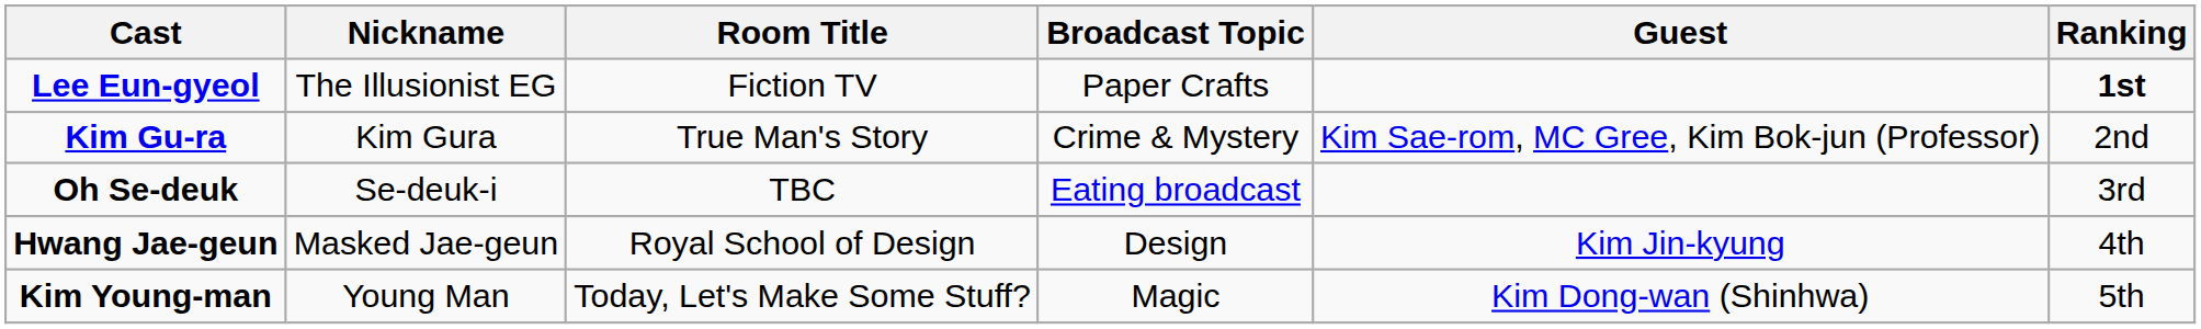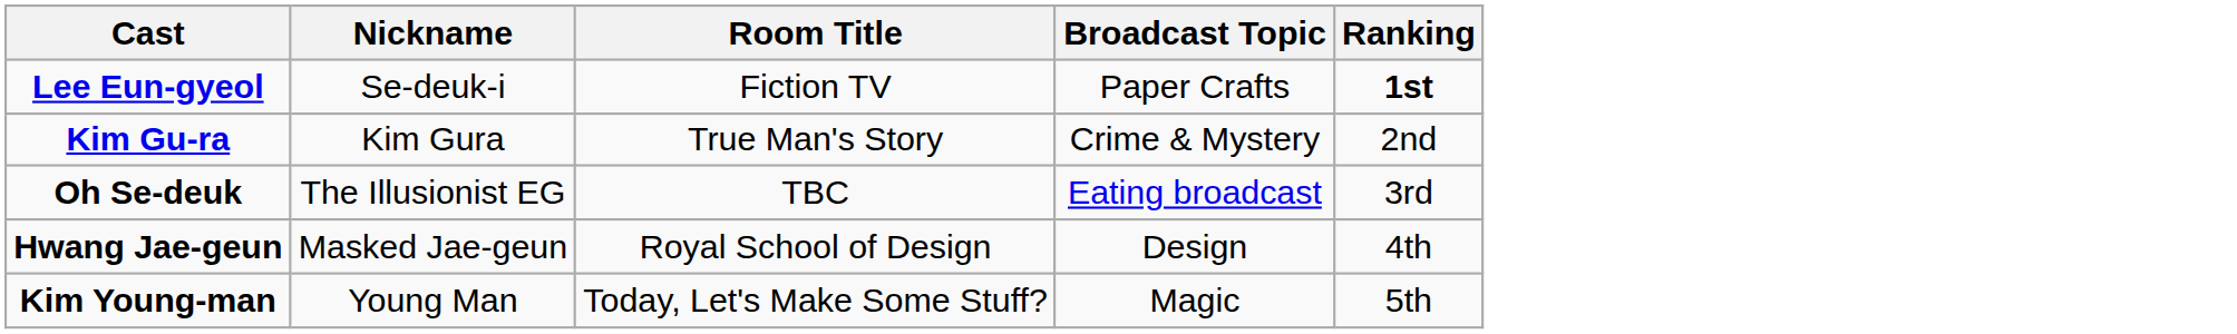- column: Guest | Kim Sae-rom, MC Gree, Kim Bok-jun (Professor) | Kim Jin-kyung | Kim Dong-wan (Shinhwa)
Lee Eun-gyeol | Nickname: The Illusionist EG -> Se-deuk-i
Oh Se-deuk | Nickname: Se-deuk-i -> The Illusionist EG
